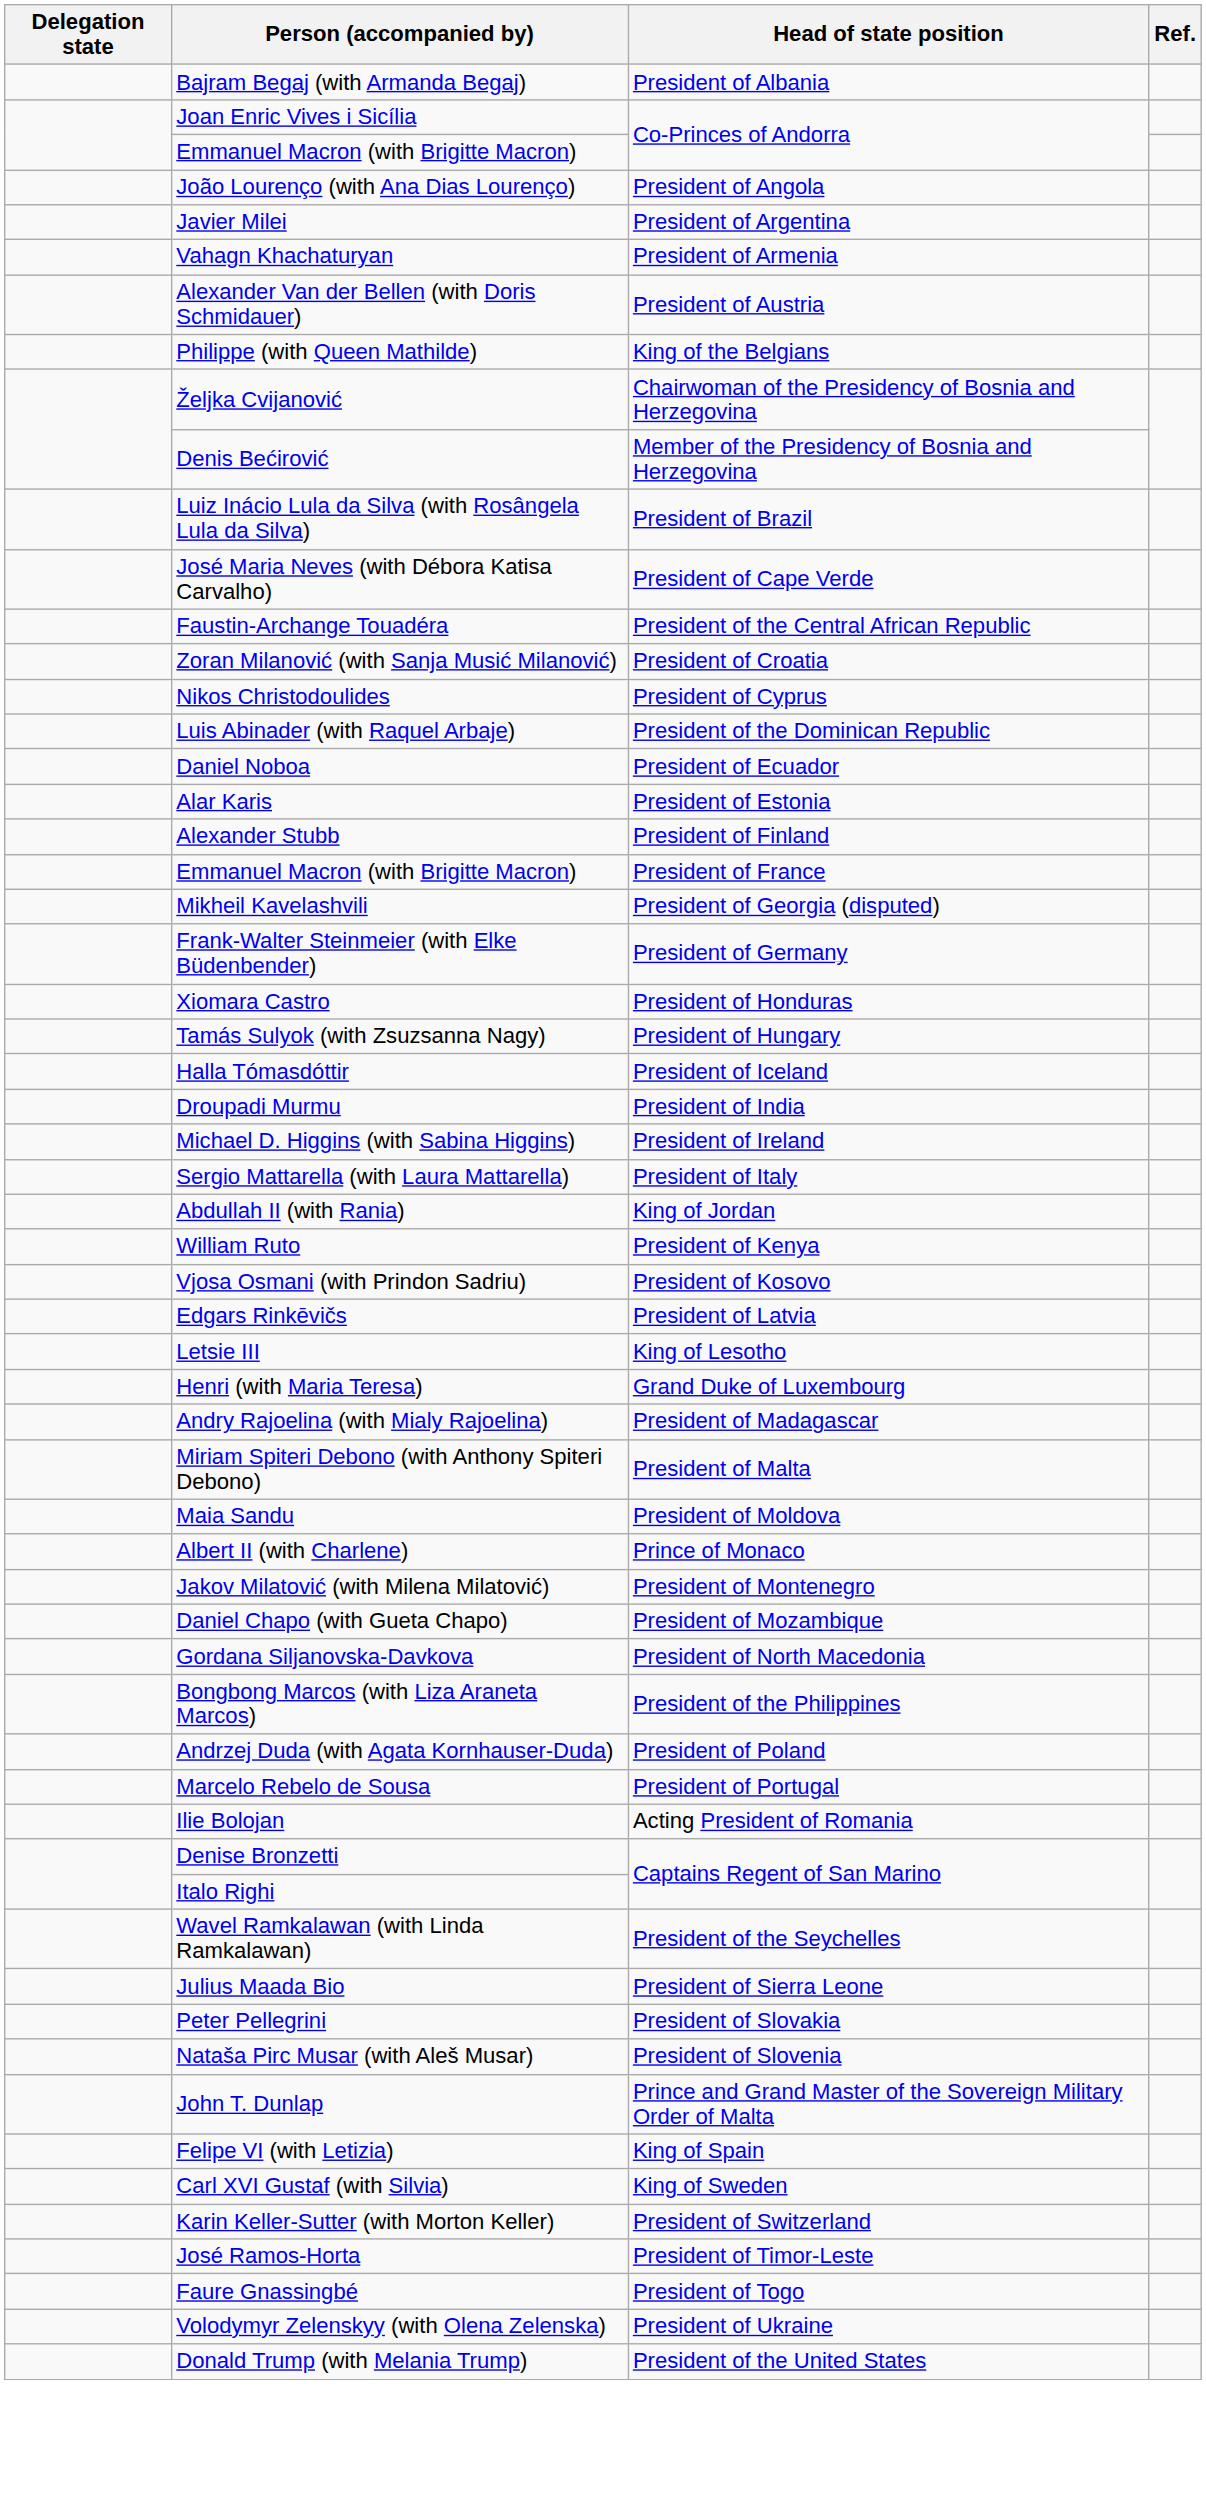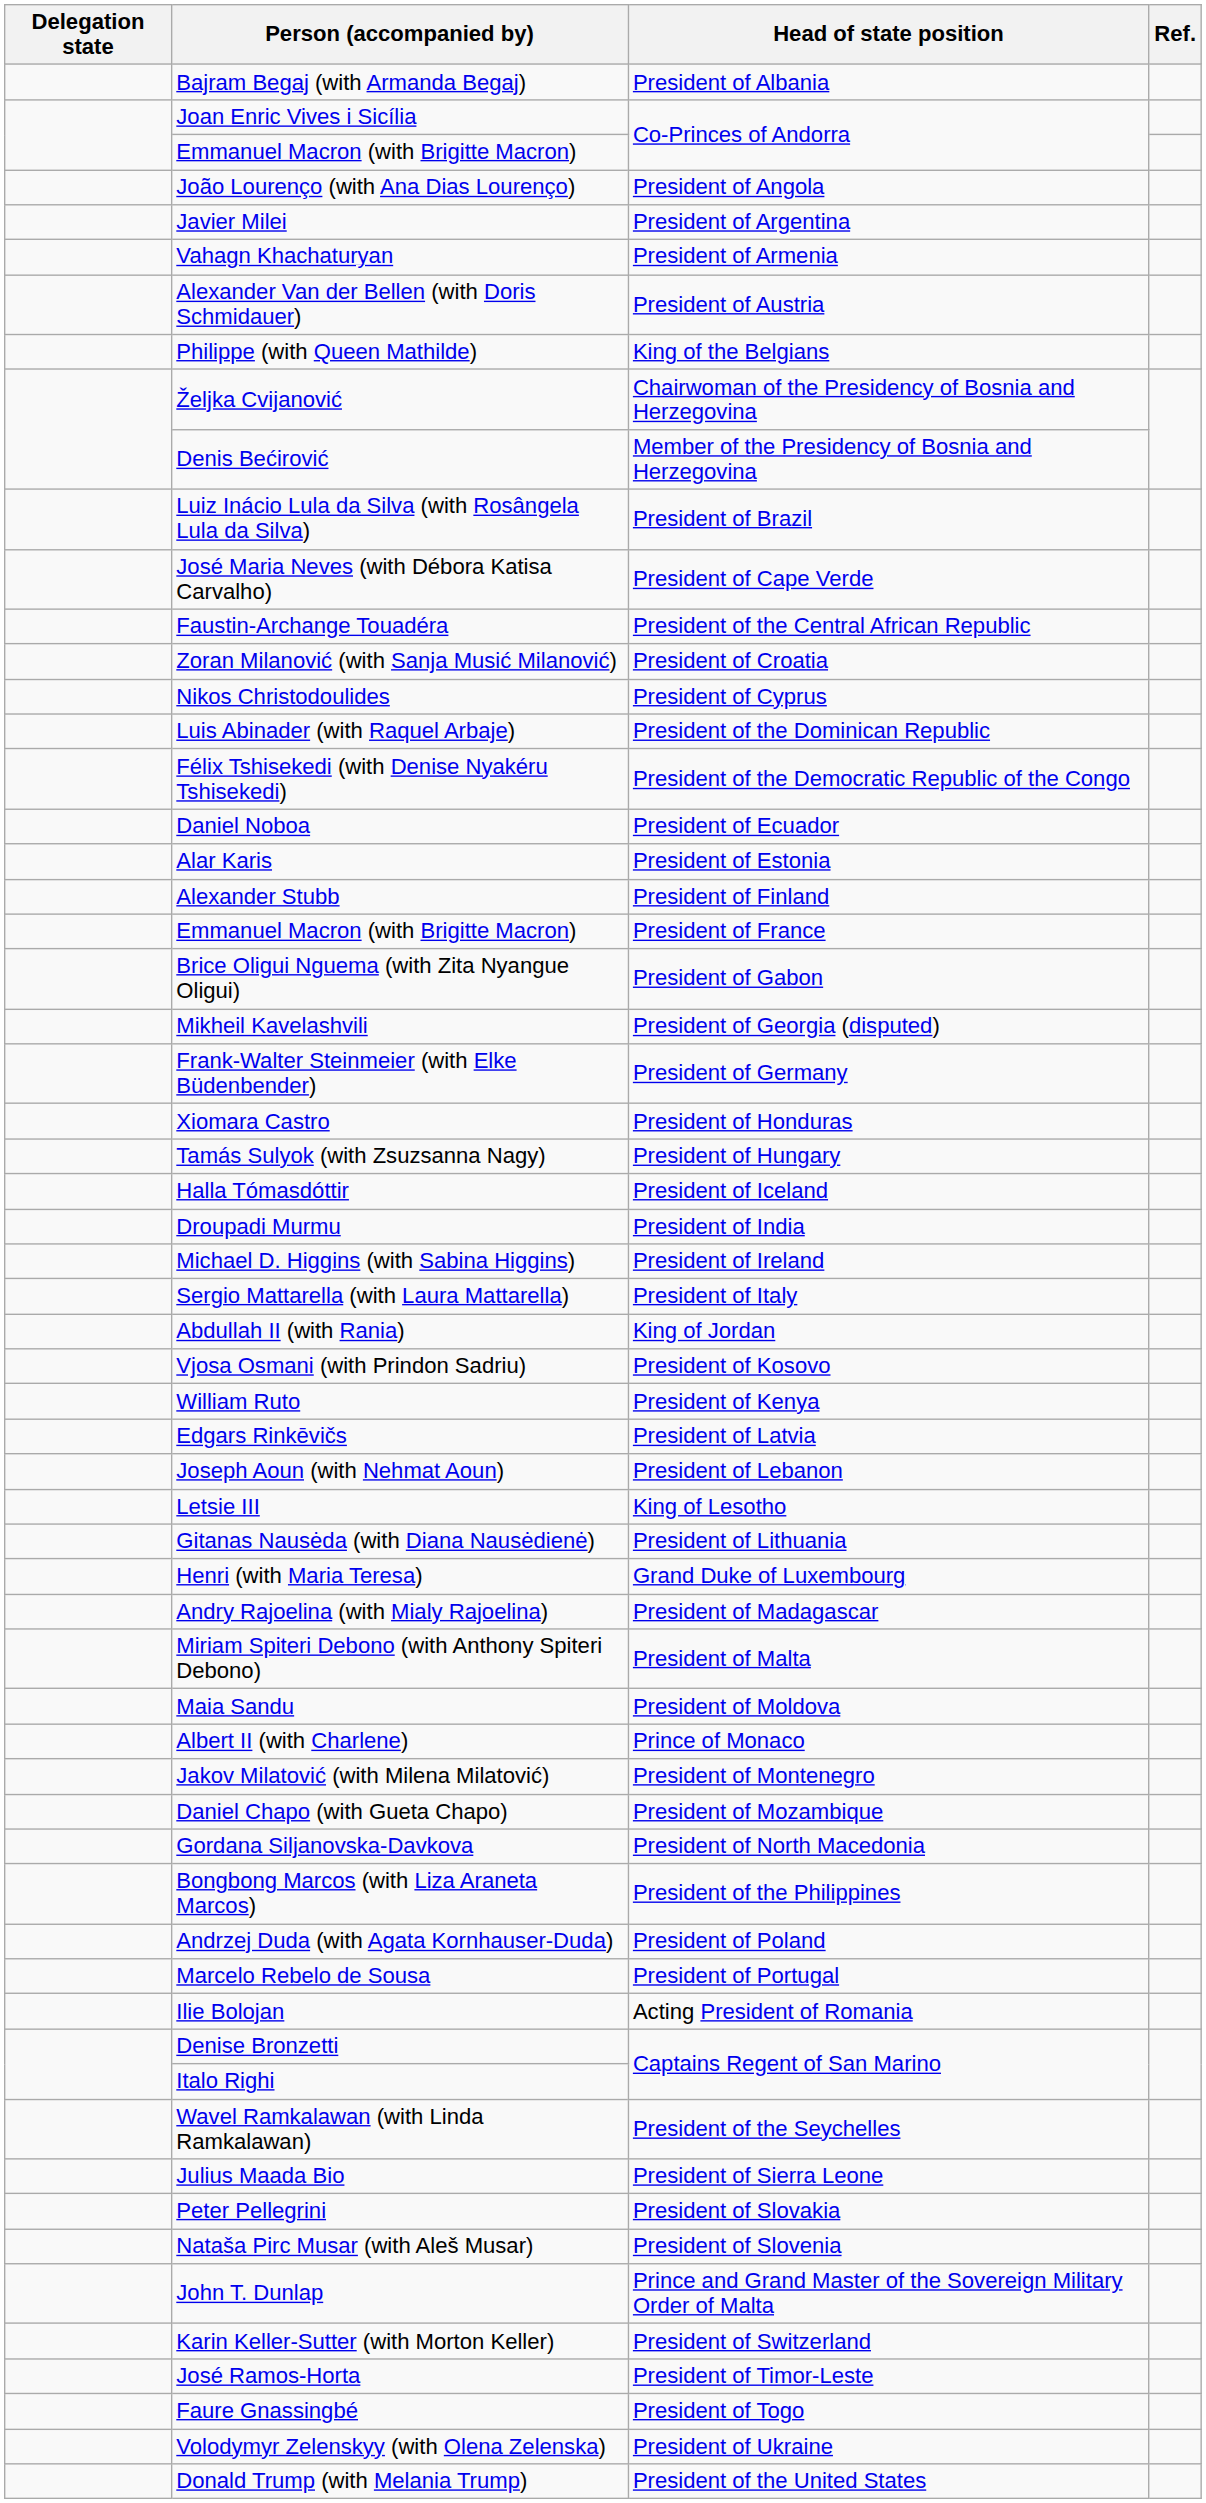+ row: Félix Tshisekedi (with Denise Nyakéru Tshisekedi) | President of the Democratic Republic of the Congo
+ row: Brice Oligui Nguema (with Zita Nyangue Oligui) | President of Gabon
rows swapped: William Ruto <-> Vjosa Osmani (with Prindon Sadriu)
+ row: Joseph Aoun (with Nehmat Aoun) | President of Lebanon
+ row: Gitanas Nausėda (with Diana Nausėdienė) | President of Lithuania
- row: Felipe VI (with Letizia) | King of Spain
- row: Carl XVI Gustaf (with Silvia) | King of Sweden
